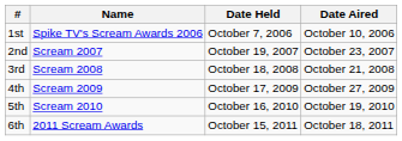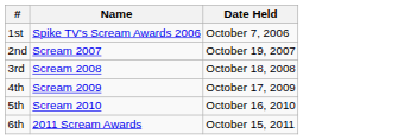- column: Date Aired | October 10, 2006 | October 23, 2007 | October 21, 2008 | October 27, 2009 | October 19, 2010 | October 18, 2011
